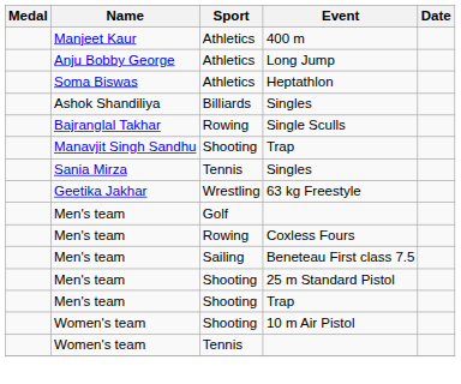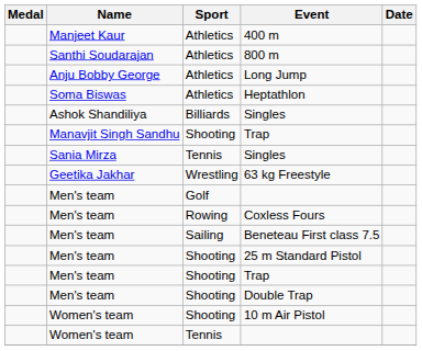+ row: Santhi Soudarajan | Athletics | 800 m
- row: Bajranglal Takhar | Rowing | Single Sculls
+ row: Men's team | Shooting | Double Trap
